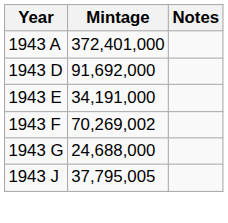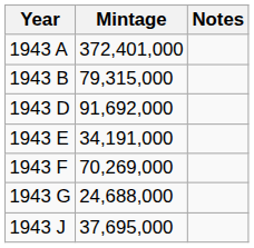+ row: 1943 B | 79,315,000
1943 F | Mintage: 70,269,002 -> 70,269,000
1943 J | Mintage: 37,795,005 -> 37,695,000
